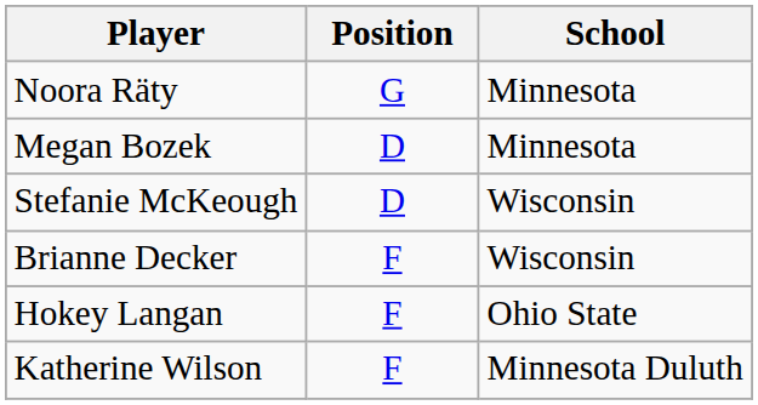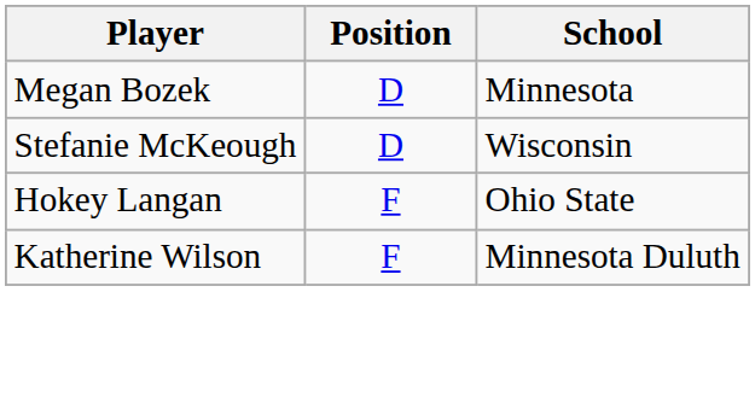- row: Noora Räty | G | Minnesota
- row: Brianne Decker | F | Wisconsin
